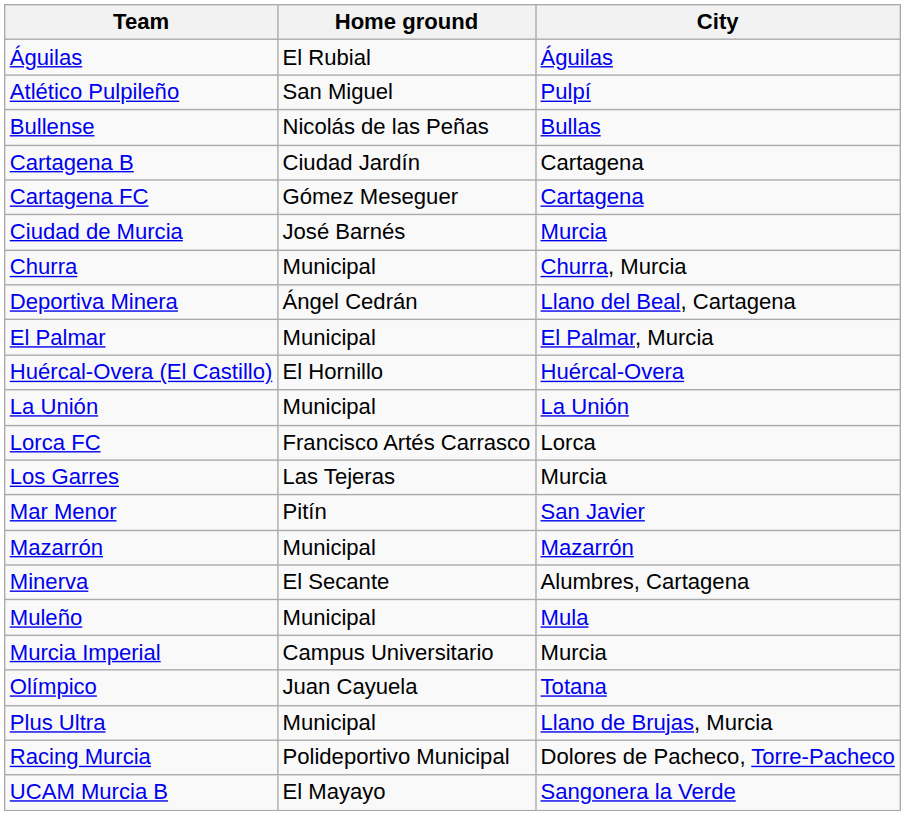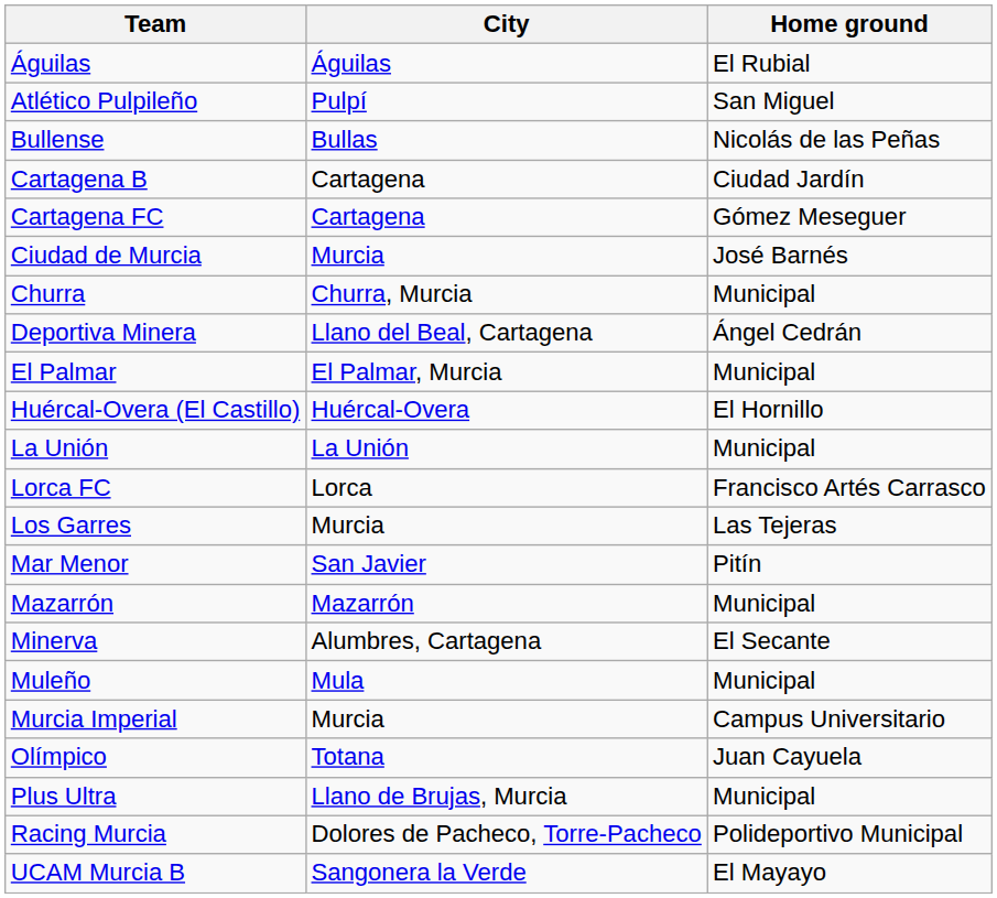columns swapped: City <-> Home ground
